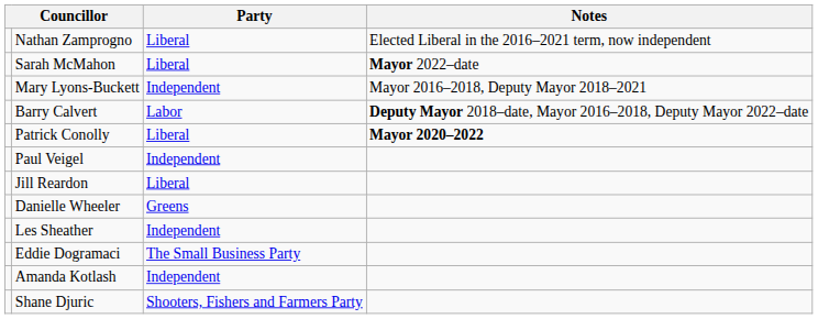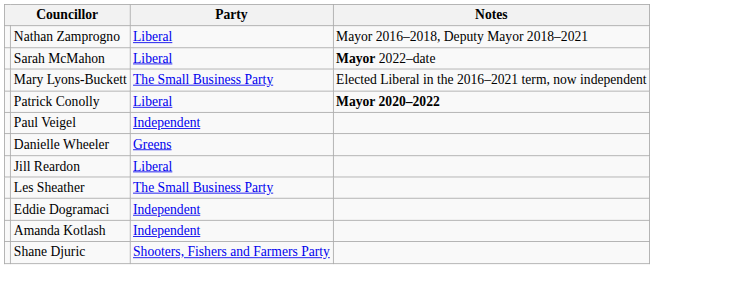Nathan Zamprogno | Notes: Elected Liberal in the 2016–2021 term, now independent -> Mayor 2016–2018, Deputy Mayor 2018–2021
Mary Lyons-Buckett | Party: Independent -> The Small Business Party
Mary Lyons-Buckett | Notes: Mayor 2016–2018, Deputy Mayor 2018–2021 -> Elected Liberal in the 2016–2021 term, now independent
- row: Barry Calvert | Labor | Deputy Mayor 2018–date, Mayor 2016–2018, Deputy Mayor 2022–date
rows swapped: Jill Reardon <-> Danielle Wheeler
Les Sheather | Party: Independent -> The Small Business Party
Eddie Dogramaci | Party: The Small Business Party -> Independent
